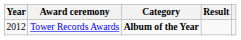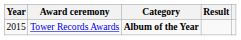Tower Records Awards | Year: 2012 -> 2015
